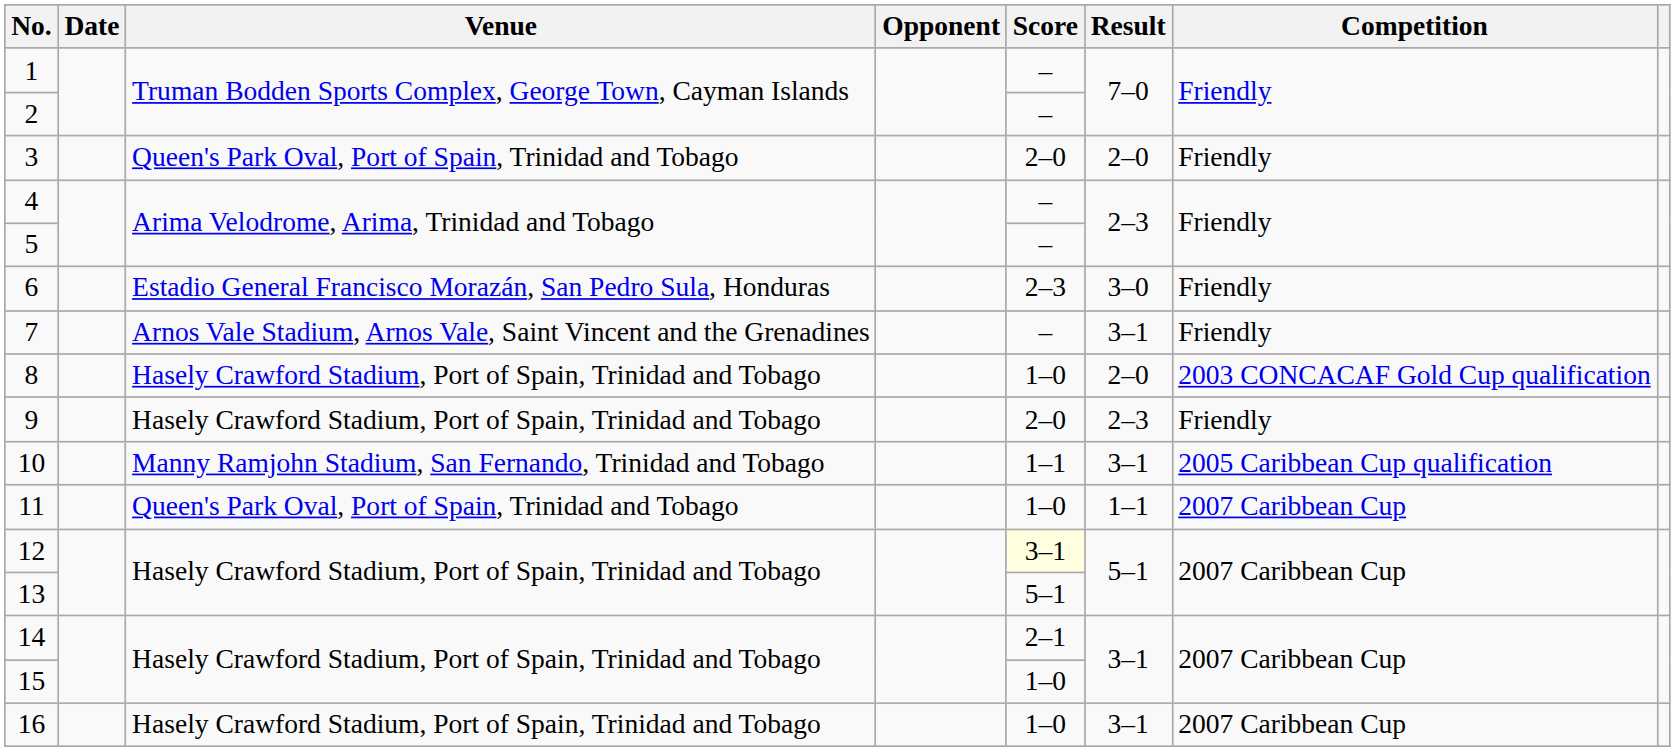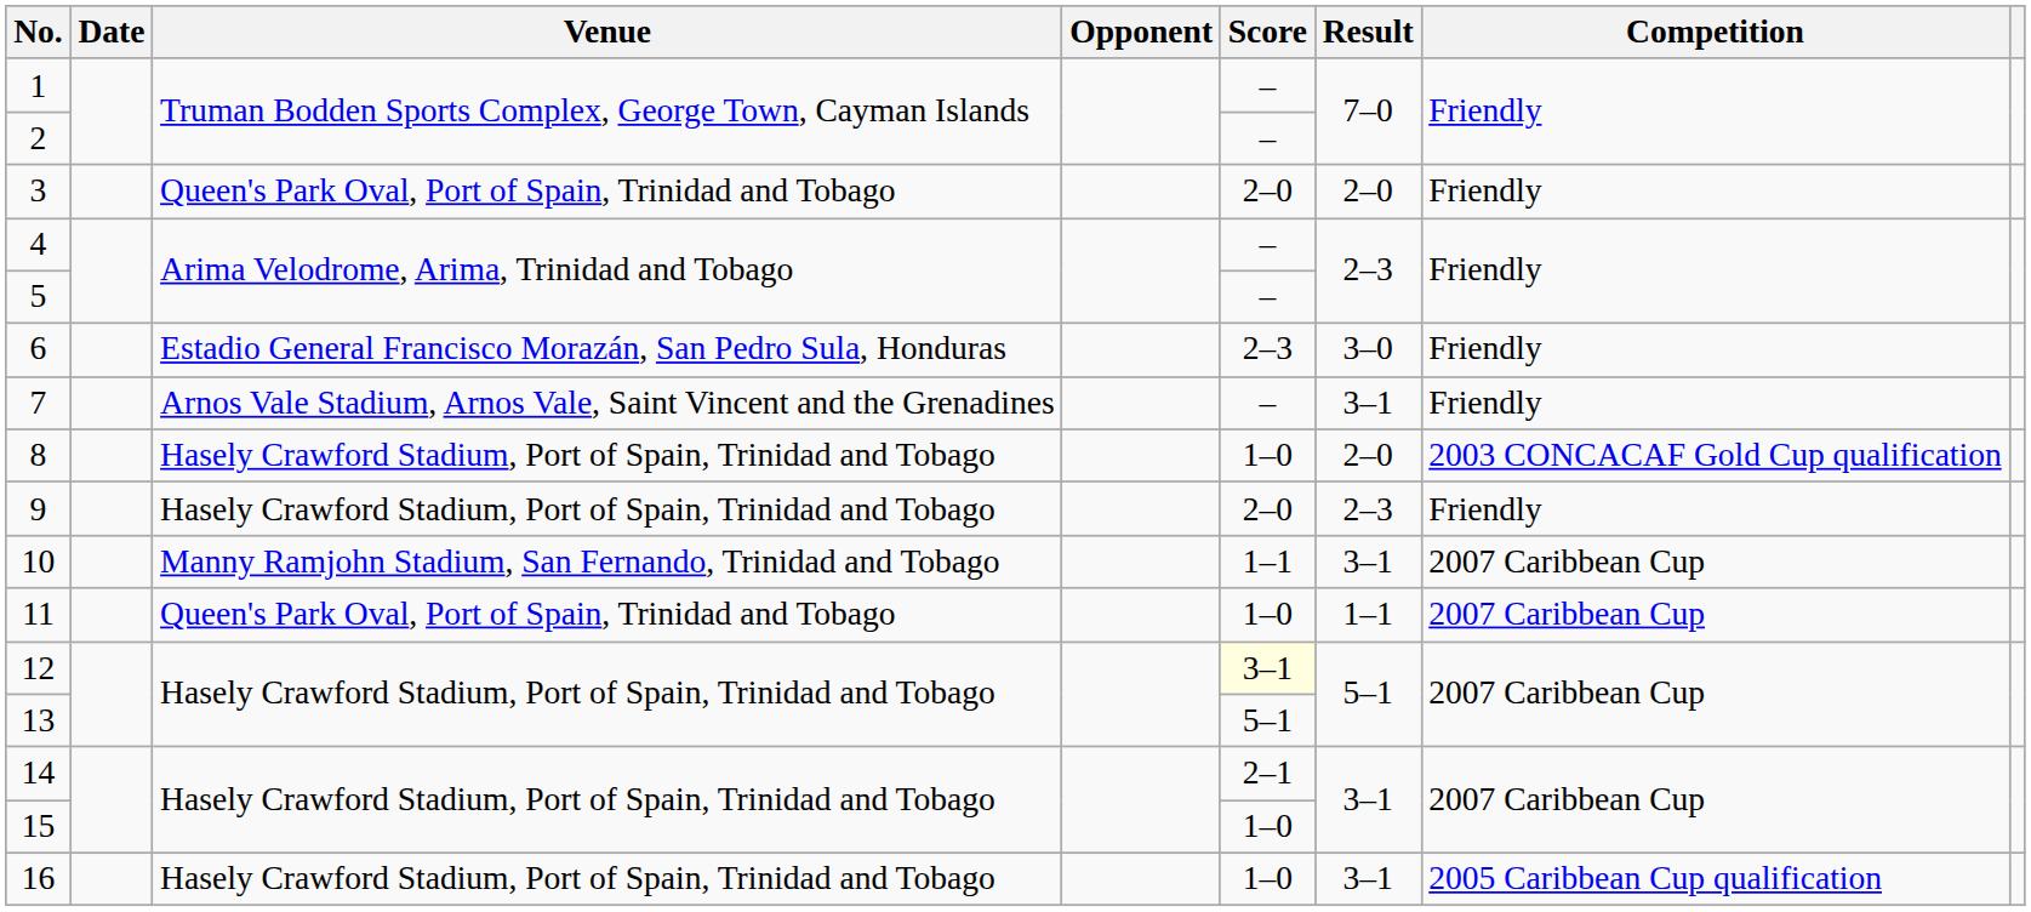10 | Competition: 2005 Caribbean Cup qualification -> 2007 Caribbean Cup
16 | Competition: 2007 Caribbean Cup -> 2005 Caribbean Cup qualification
